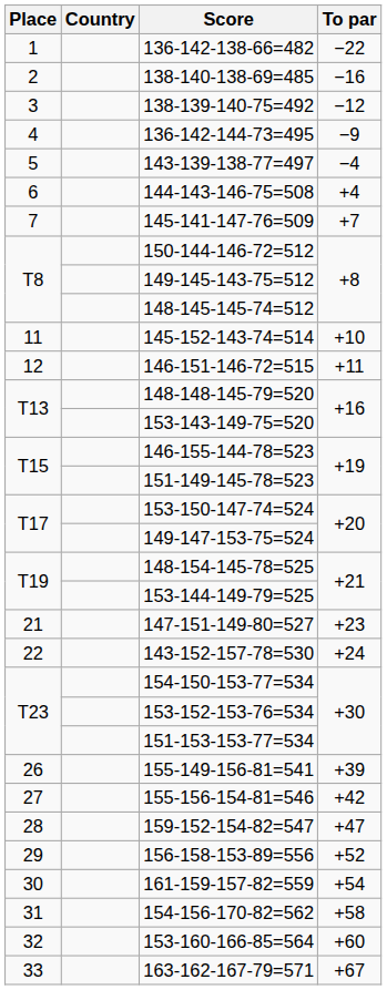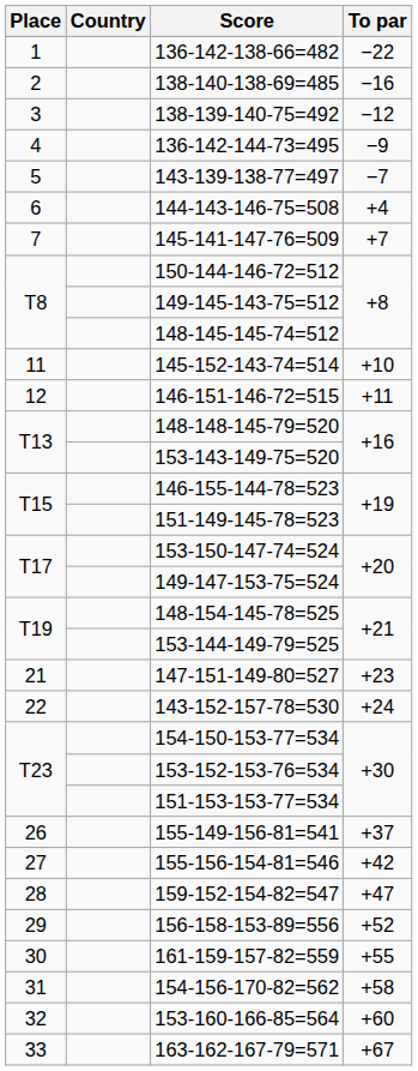143-139-138-77=497 | To par: −4 -> −7
155-149-156-81=541 | To par: +39 -> +37
161-159-157-82=559 | To par: +54 -> +55
